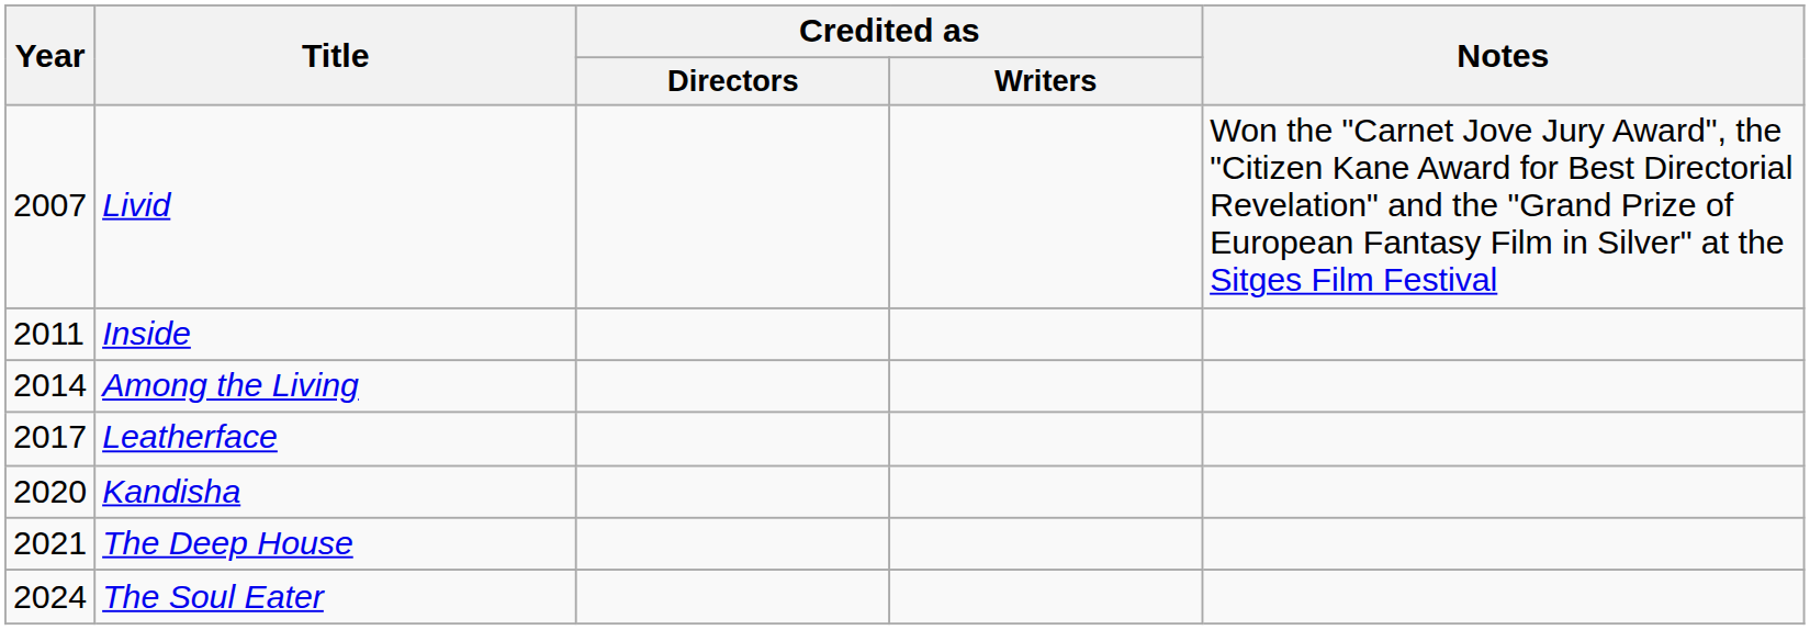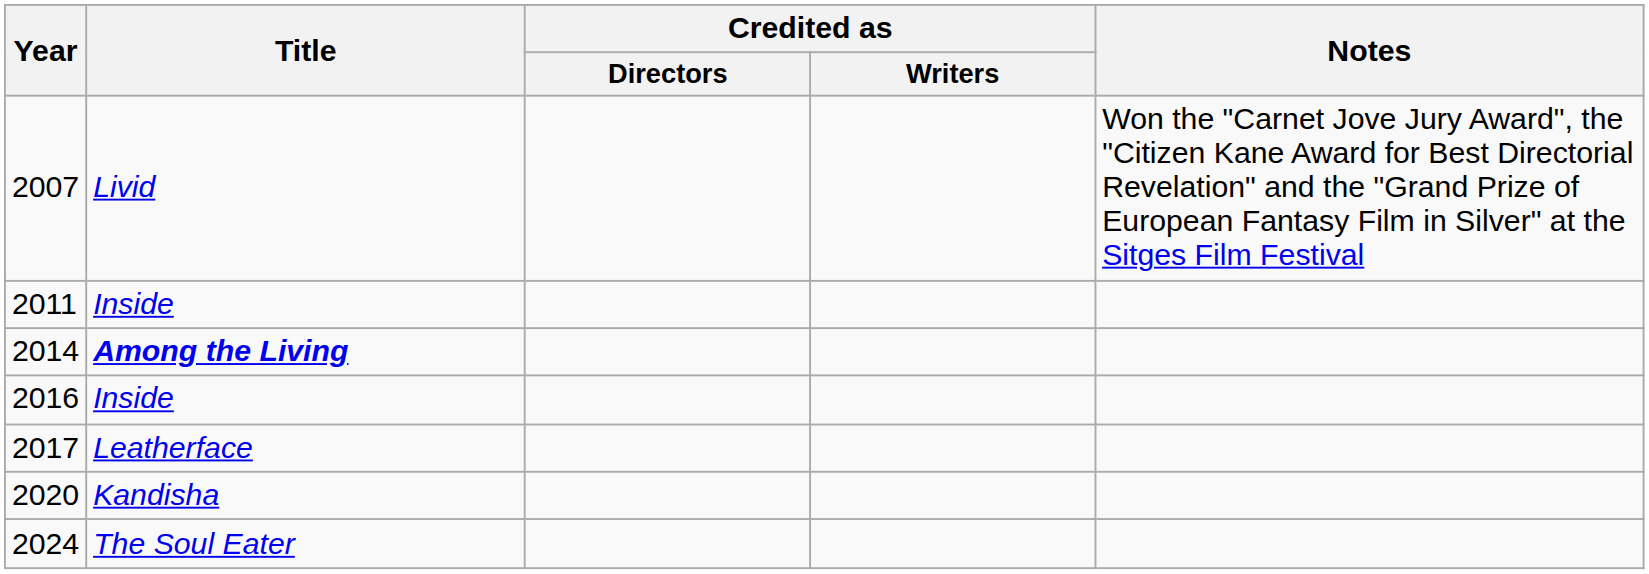2014 | Title: normal -> bold
+ row: 2016 | Inside
- row: 2021 | The Deep House
